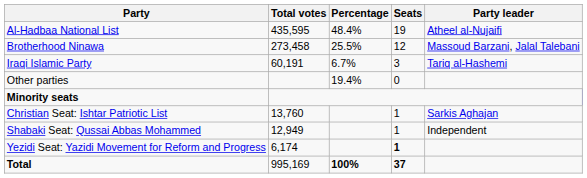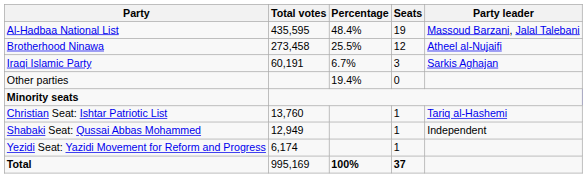Al-Hadbaa National List | Party leader: Atheel al-Nujaifi -> Massoud Barzani, Jalal Talebani
Brotherhood Ninawa | Party leader: Massoud Barzani, Jalal Talebani -> Atheel al-Nujaifi
Iraqi Islamic Party | Party leader: Tariq al-Hashemi -> Sarkis Aghajan
Christian Seat: Ishtar Patriotic List | Party leader: Sarkis Aghajan -> Tariq al-Hashemi
Yezidi Seat: Yazidi Movement for Reform and Progress | Seats: bold -> normal
